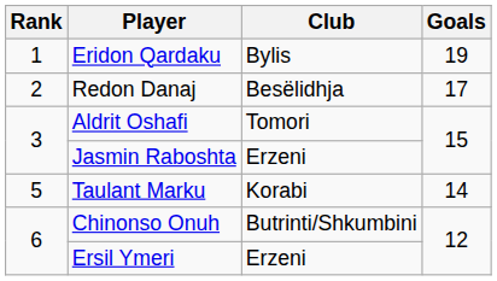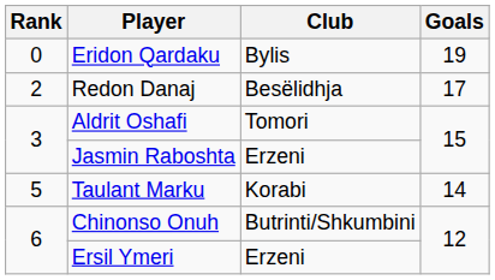Eridon Qardaku | Rank: 1 -> 0
